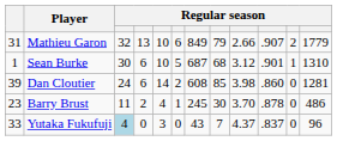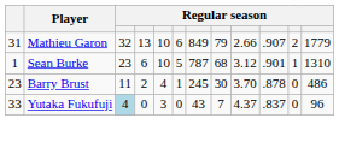Sean Burke | column 3: 30 -> 23
Sean Burke | column 7: 687 -> 787
- row: 39 | Dan Cloutier | 24 | 6 | 14 | 2 | 608 | 85 | 3.98 | .860 | 0 | 1281
